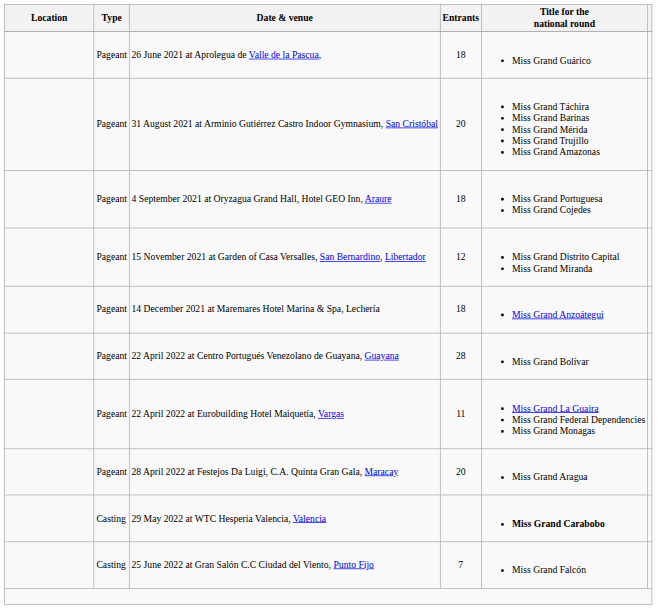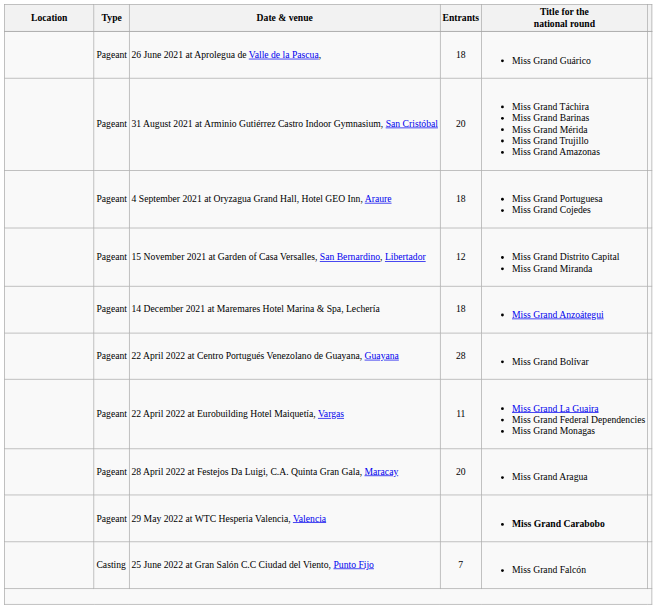29 May 2022 at WTC Hesperia Valencia, Valencia | Type: Casting -> Pageant
